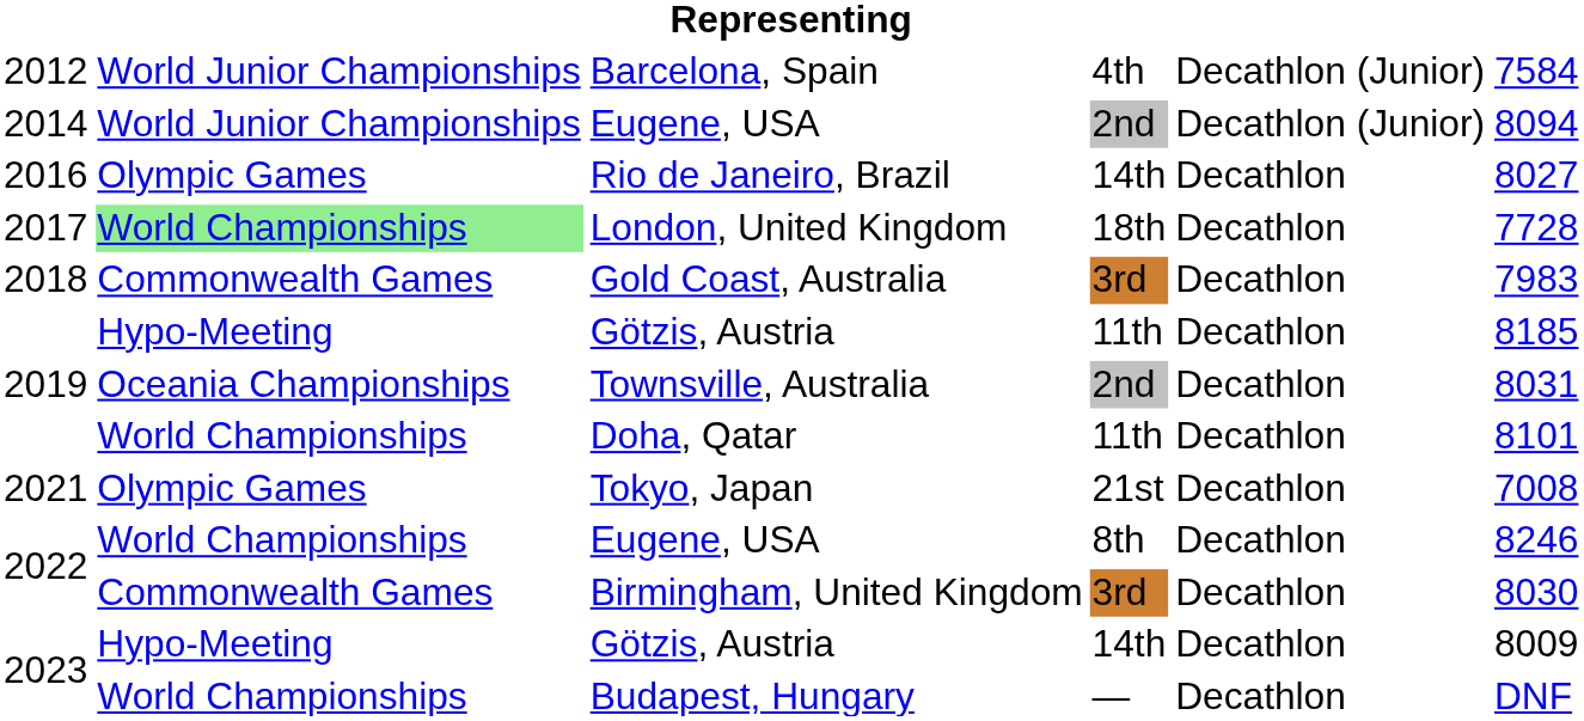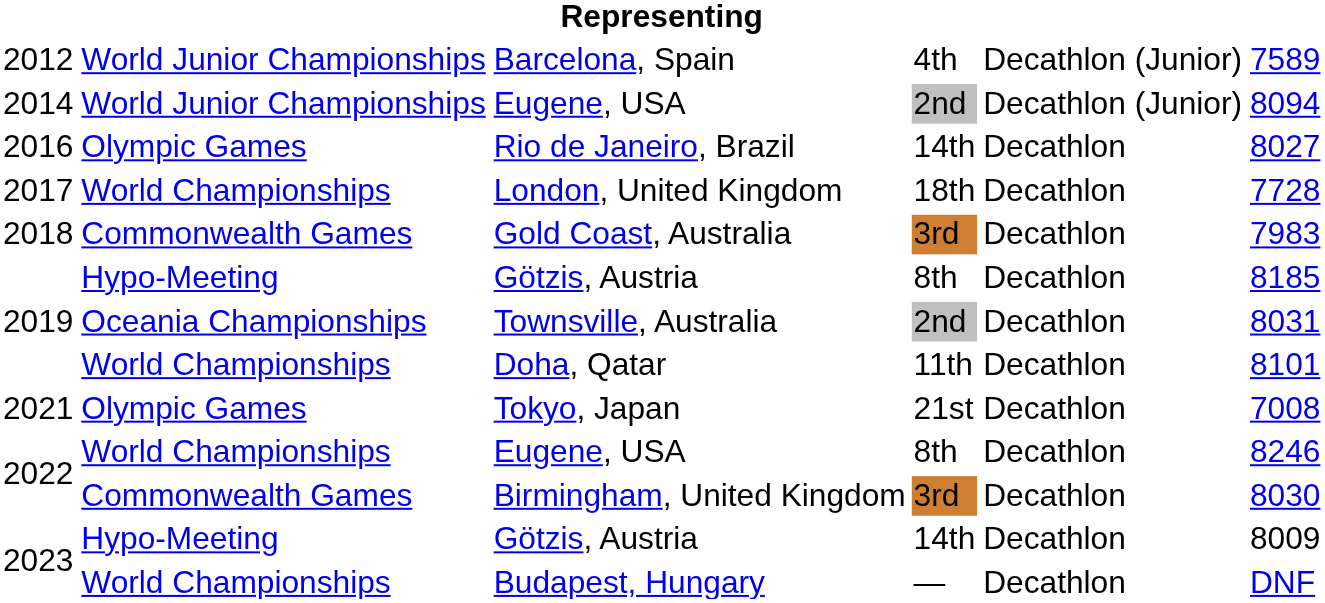Barcelona, Spain | column 6: 7584 -> 7589
London, United Kingdom | column 2: lightgreen background -> no background
2019 / Götzis, Austria | column 4: 11th -> 8th
